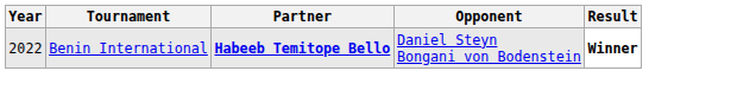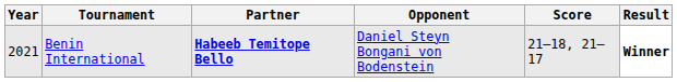+ column: Score | 21–18, 21–17
Benin International | Year: 2022 -> 2021
